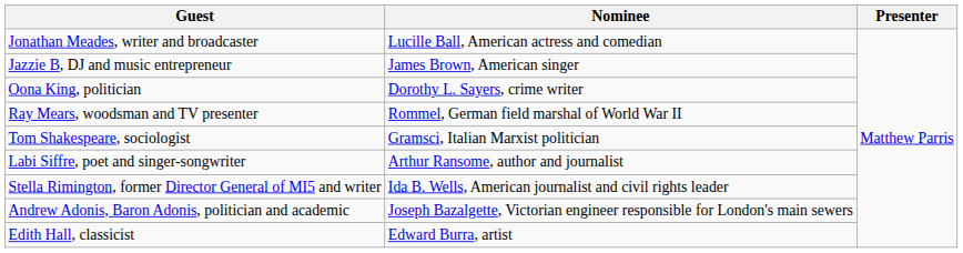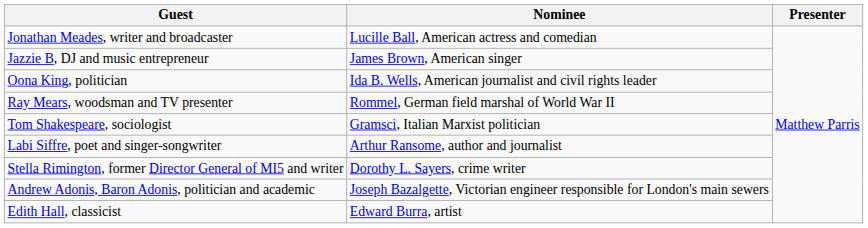Oona King, politician | Nominee: Dorothy L. Sayers, crime writer -> Ida B. Wells, American journalist and civil rights leader
Stella Rimington, former Director General of MI5 and writer | Nominee: Ida B. Wells, American journalist and civil rights leader -> Dorothy L. Sayers, crime writer
